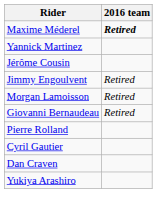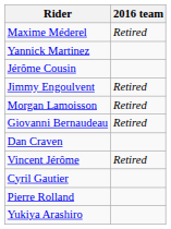Maxime Méderel | 2016 team: bold -> normal
rows swapped: Dan Craven <-> Pierre Rolland
+ row: Vincent Jérôme | Retired
